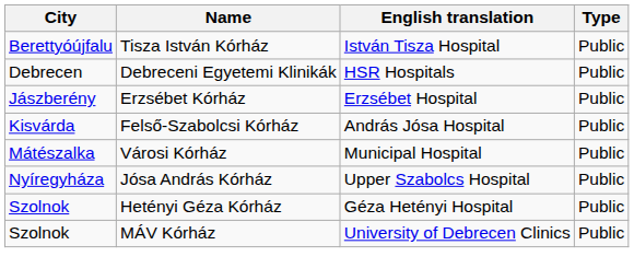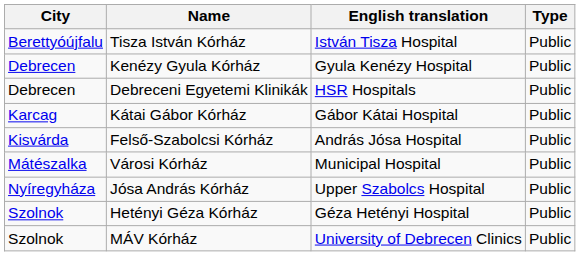+ row: Debrecen | Kenézy Gyula Kórház | Gyula Kenézy Hospital | Public
- row: Jászberény | Erzsébet Kórház | Erzsébet Hospital | Public
+ row: Karcag | Kátai Gábor Kórház | Gábor Kátai Hospital | Public
